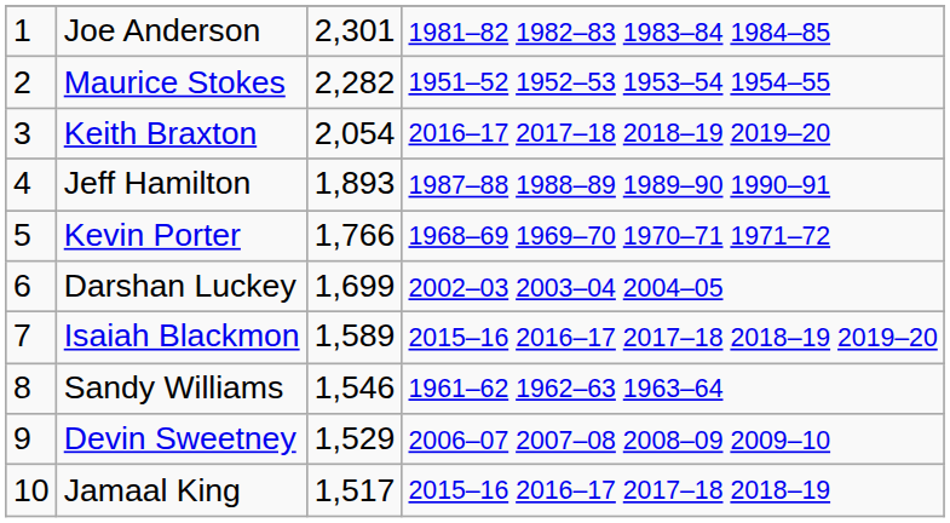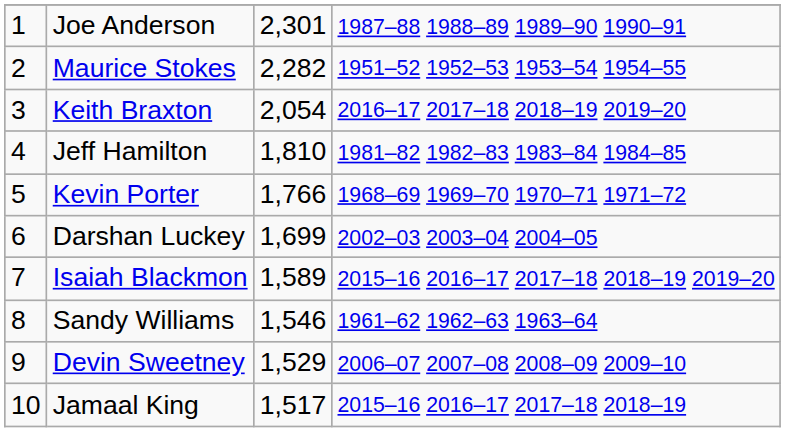Joe Anderson | column 4: 1981–82 1982–83 1983–84 1984–85 -> 1987–88 1988–89 1989–90 1990–91
Jeff Hamilton | column 3: 1,893 -> 1,810
Jeff Hamilton | column 4: 1987–88 1988–89 1989–90 1990–91 -> 1981–82 1982–83 1983–84 1984–85
